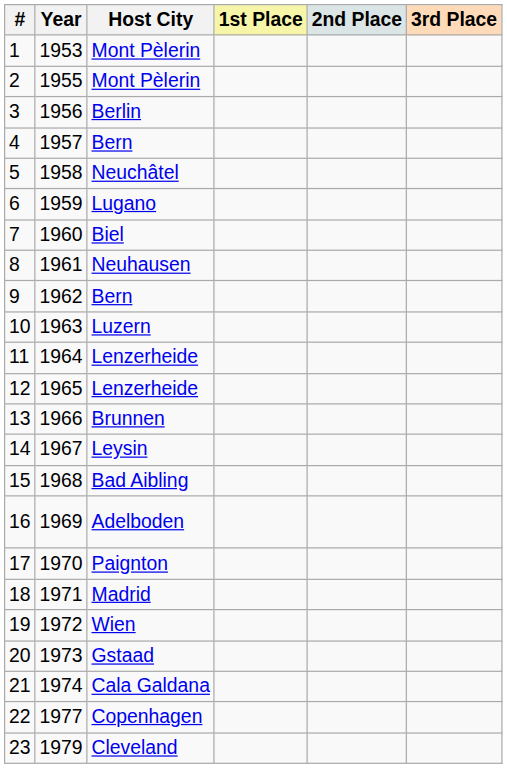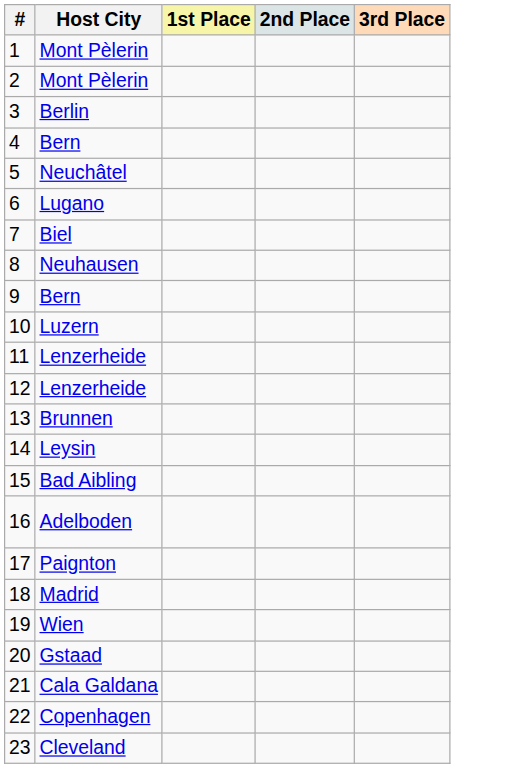- column: Year | 1953 | 1955 | 1956 | 1957 | 1958 | 1959 | 1960 | 1961 | 1962 | 1963 | 1964 | 1965 | 1966 | 1967 | 1968 | 1969 | 1970 | 1971 | 1972 | 1973 | 1974 | 1977 | 1979
